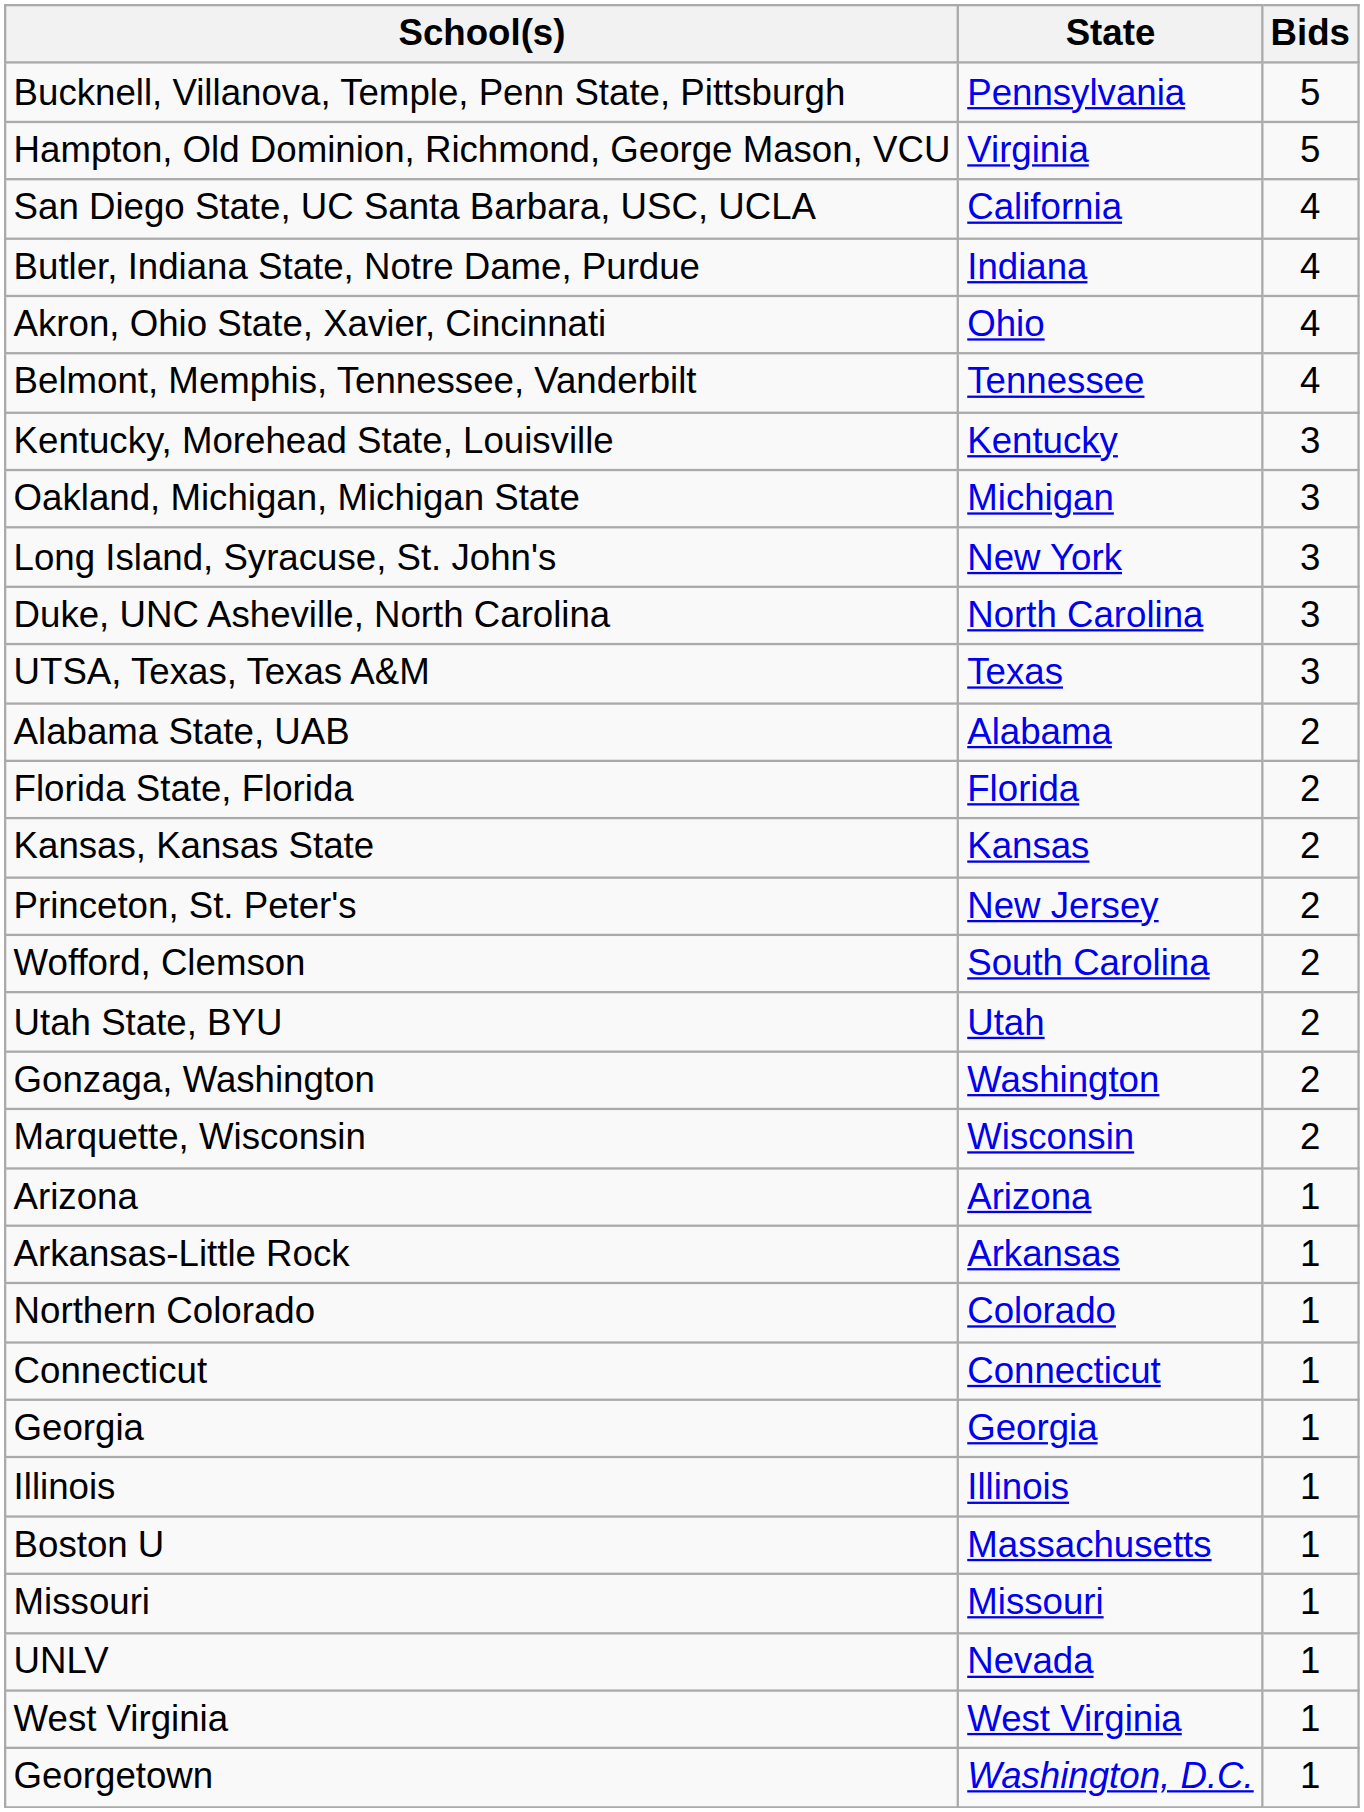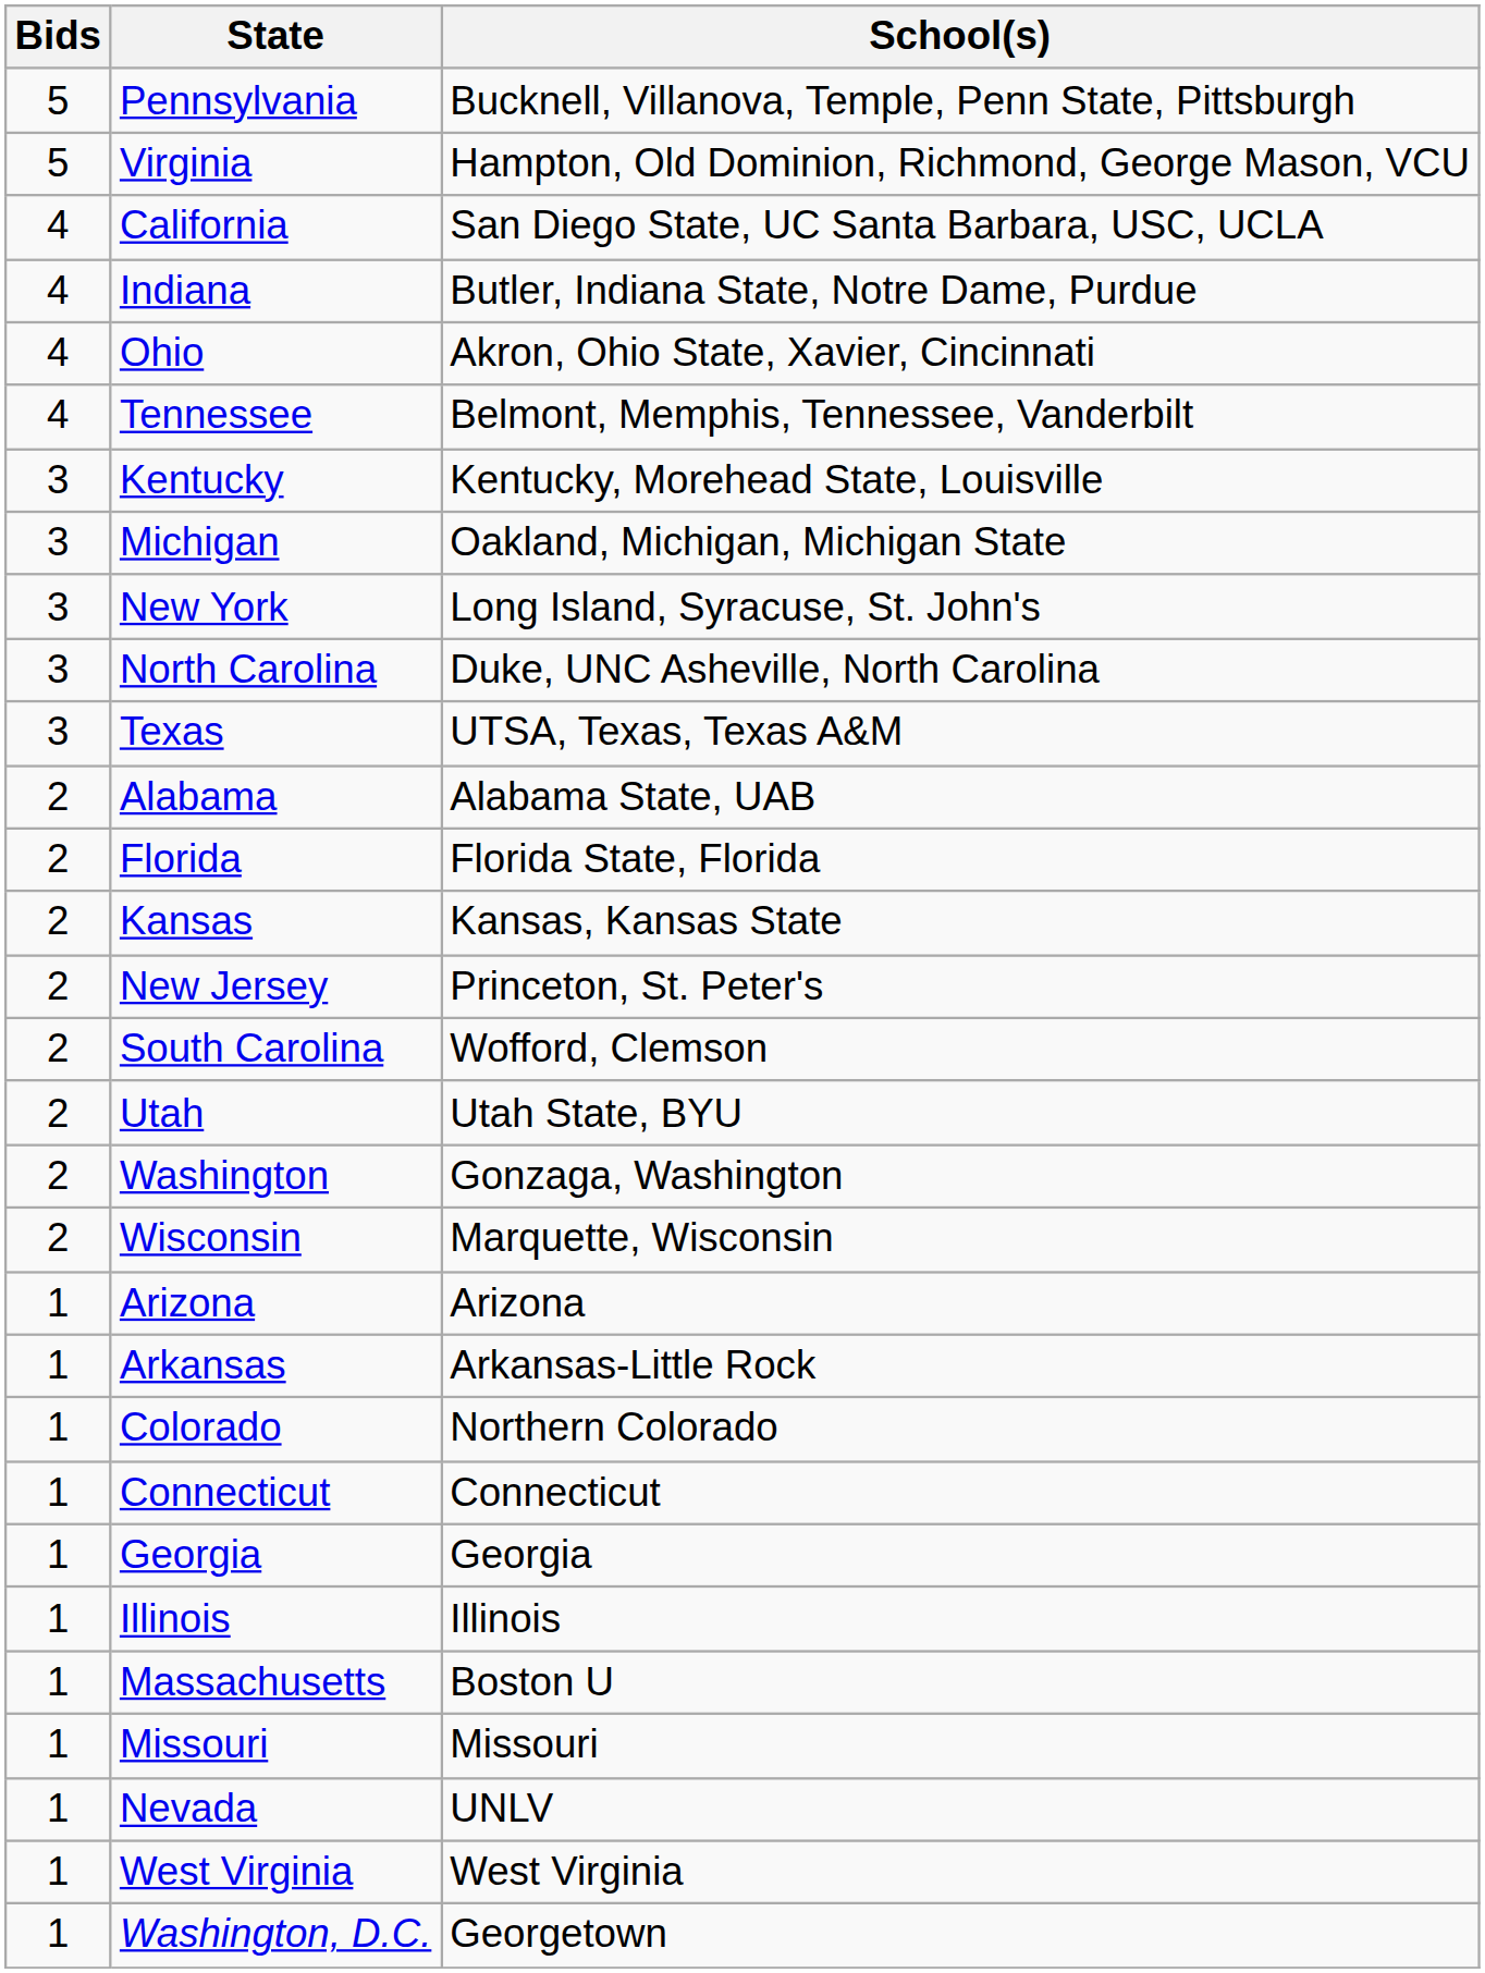columns swapped: Bids <-> School(s)
